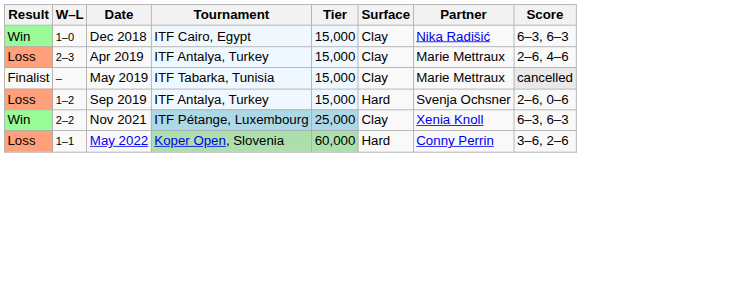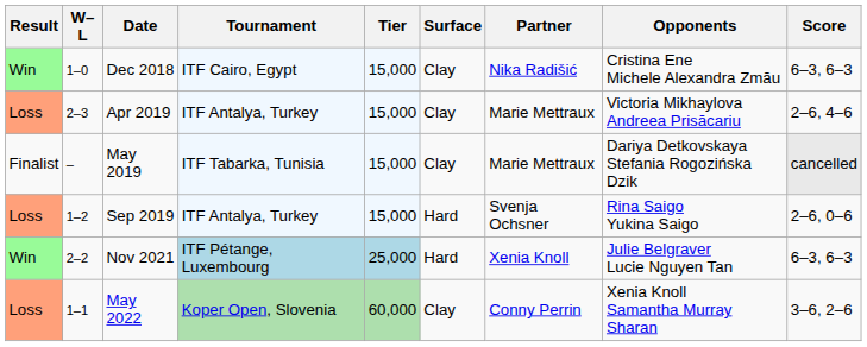+ column: Opponents | Cristina Ene Michele Alexandra Zmău | Victoria Mikhaylova Andreea Prisăcariu | Dariya Detkovskaya Stefania Rogozińska Dzik | Rina Saigo Yukina Saigo | Julie Belgraver Lucie Nguyen Tan | Xenia Knoll Samantha Murray Sharan
Nov 2021 | Surface: Clay -> Hard
May 2022 | Surface: Hard -> Clay
